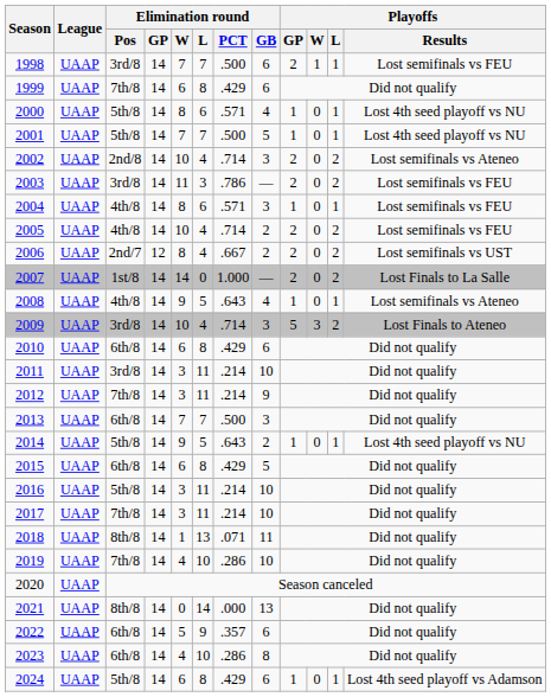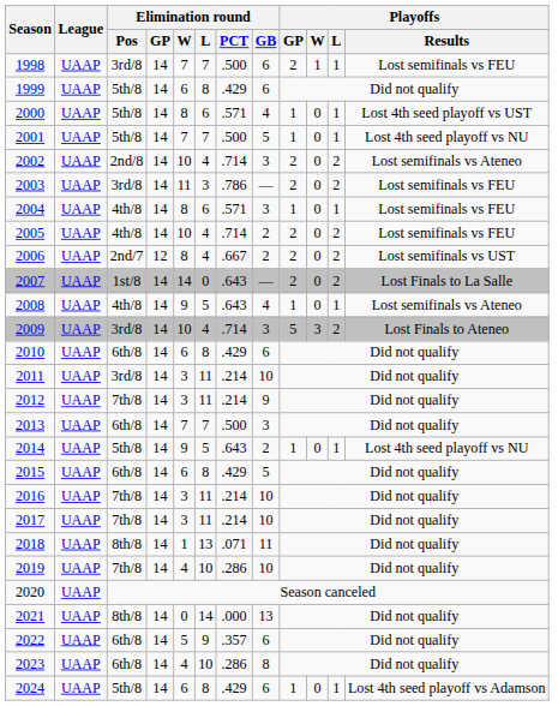1999 | Elimination round / Pos: 7th/8 -> 5th/8
2000 | Playoffs / Results: Lost 4th seed playoff vs NU -> Lost 4th seed playoff vs UST
2007 | Elimination round / PCT: 1.000 -> .643
2016 | Elimination round / Pos: 5th/8 -> 7th/8
